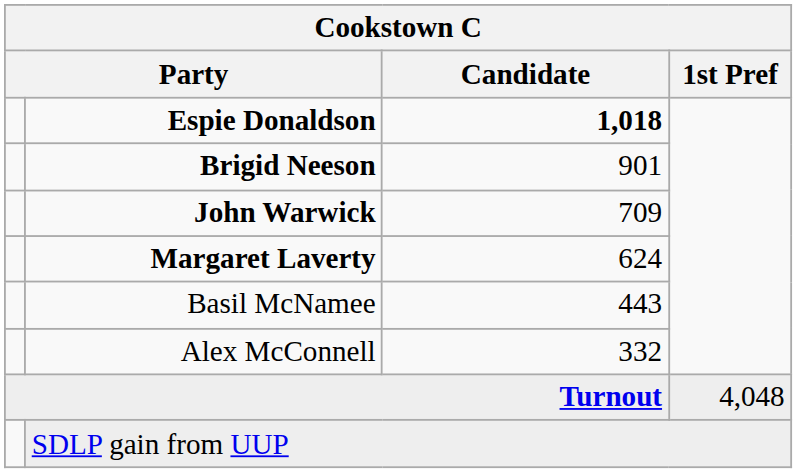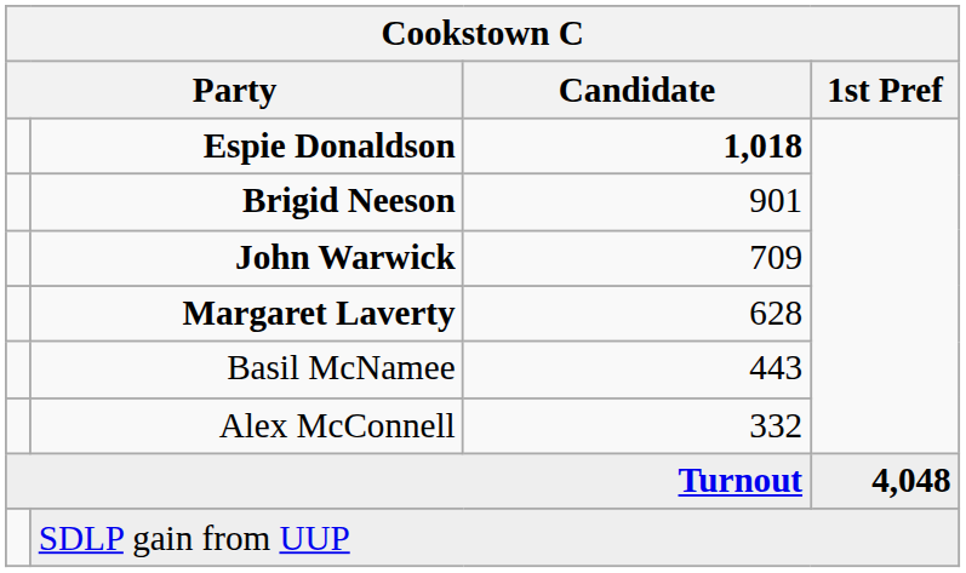Margaret Laverty | Candidate: 624 -> 628
Turnout | 1st Pref: normal -> bold
